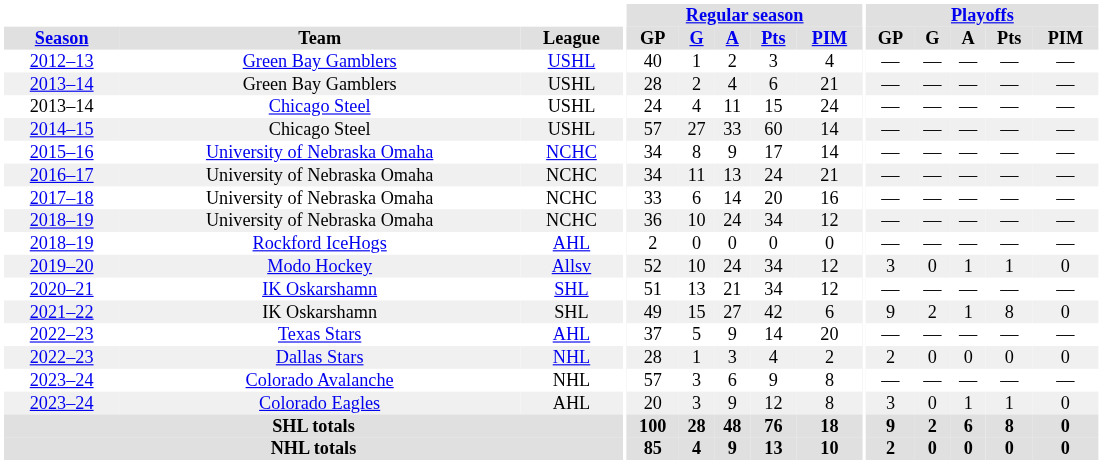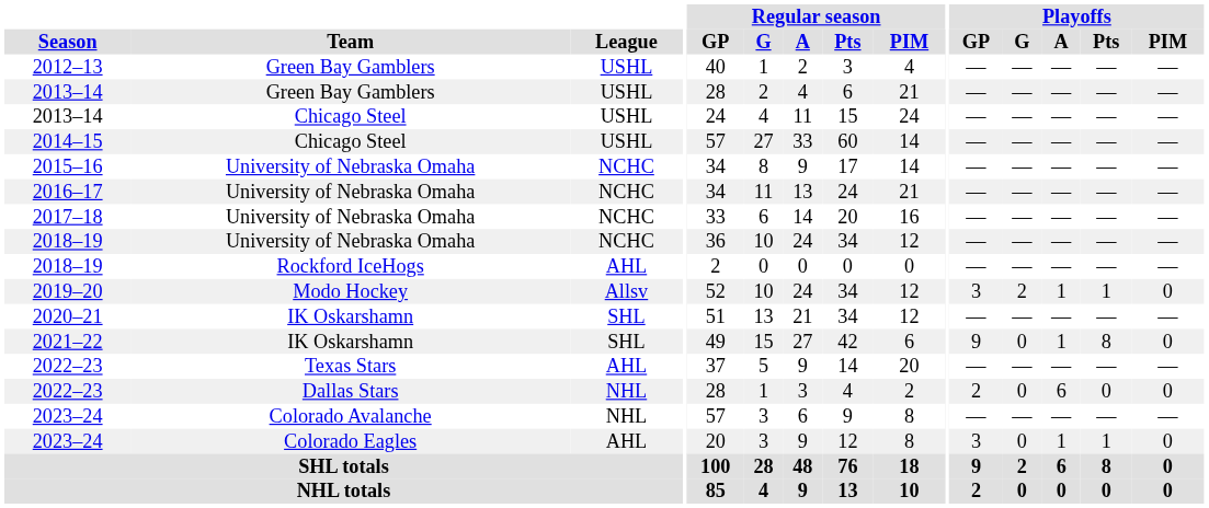2019–20 | Playoffs / G: 0 -> 2
2021–22 | Playoffs / G: 2 -> 0
2022–23 / Dallas Stars | Playoffs / A: 0 -> 6
